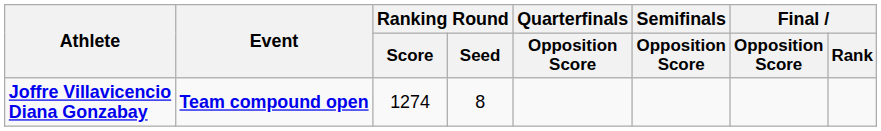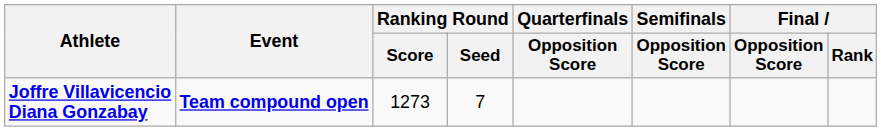Joffre Villavicencio Diana Gonzabay | Ranking Round / Score: 1274 -> 1273
Joffre Villavicencio Diana Gonzabay | Ranking Round / Seed: 8 -> 7
